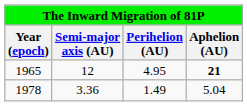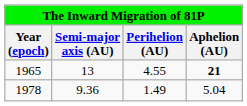1965 | Semi-major axis (AU): 12 -> 13
1965 | Perihelion (AU): 4.95 -> 4.55
1978 | Semi-major axis (AU): 3.36 -> 9.36
